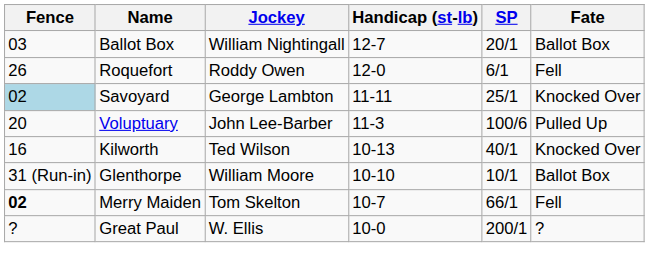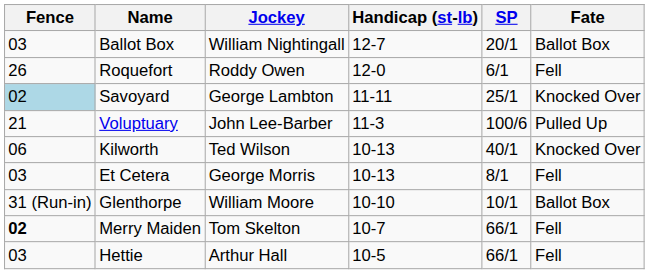Voluptuary | Fence: 20 -> 21
Kilworth | Fence: 16 -> 06
+ row: 03 | Et Cetera | George Morris | 10-13 | 8/1 | Fell
+ row: 03 | Hettie | Arthur Hall | 10-5 | 66/1 | Fell
- row: ? | Great Paul | W. Ellis | 10-0 | 200/1 | ?
